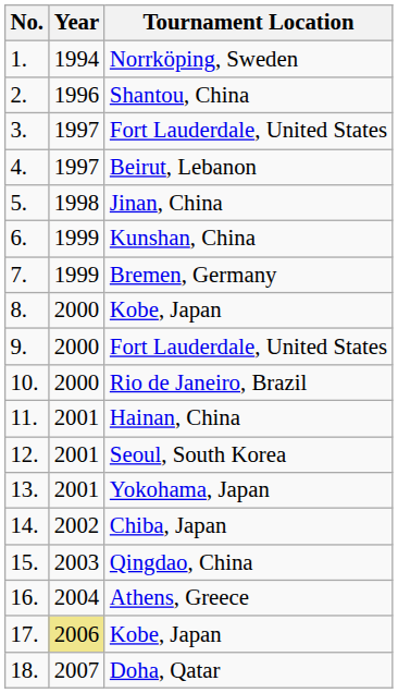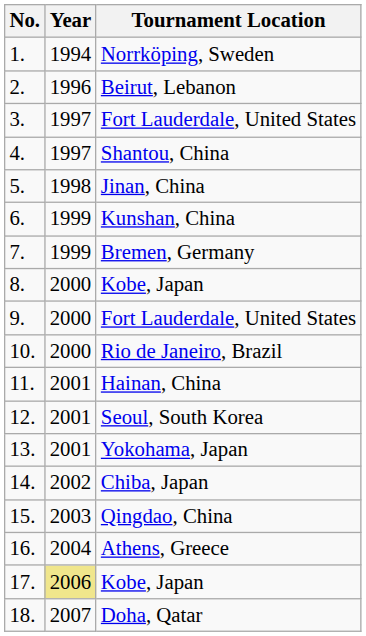2. | Tournament Location: Shantou, China -> Beirut, Lebanon
4. | Tournament Location: Beirut, Lebanon -> Shantou, China
